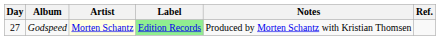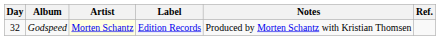Godspeed | Day: 27 -> 32
Godspeed | Label: lightgreen background -> no background
